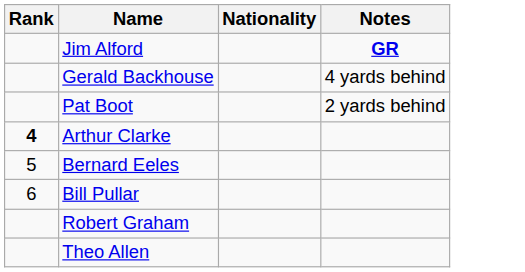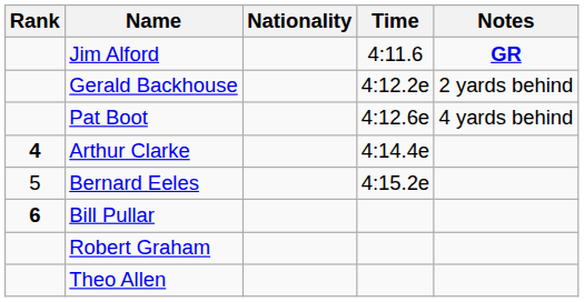+ column: Time | 4:11.6 | 4:12.2e | 4:12.6e | 4:14.4e | 4:15.2e
Gerald Backhouse | Notes: 4 yards behind -> 2 yards behind
Pat Boot | Notes: 2 yards behind -> 4 yards behind
Bill Pullar | Rank: normal -> bold
